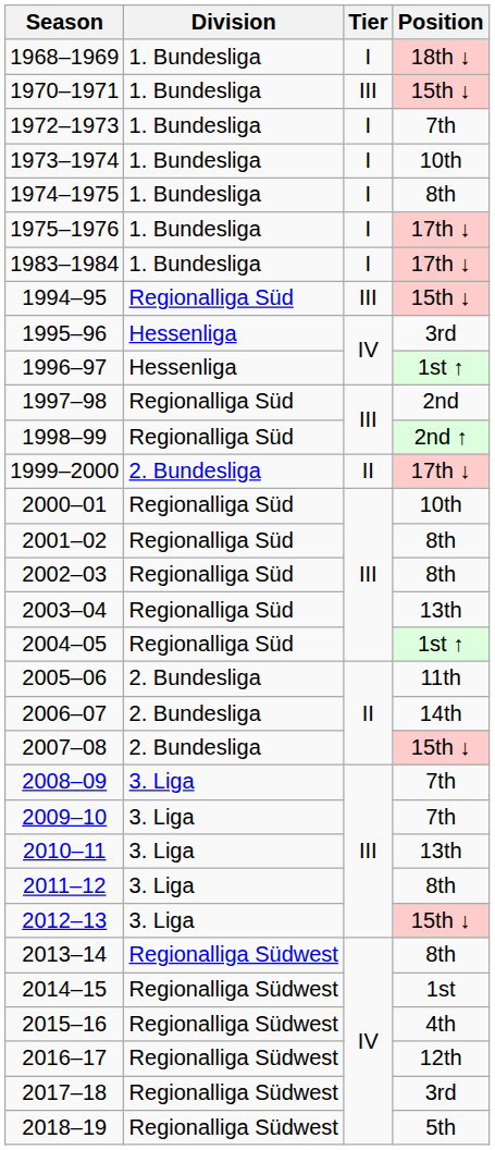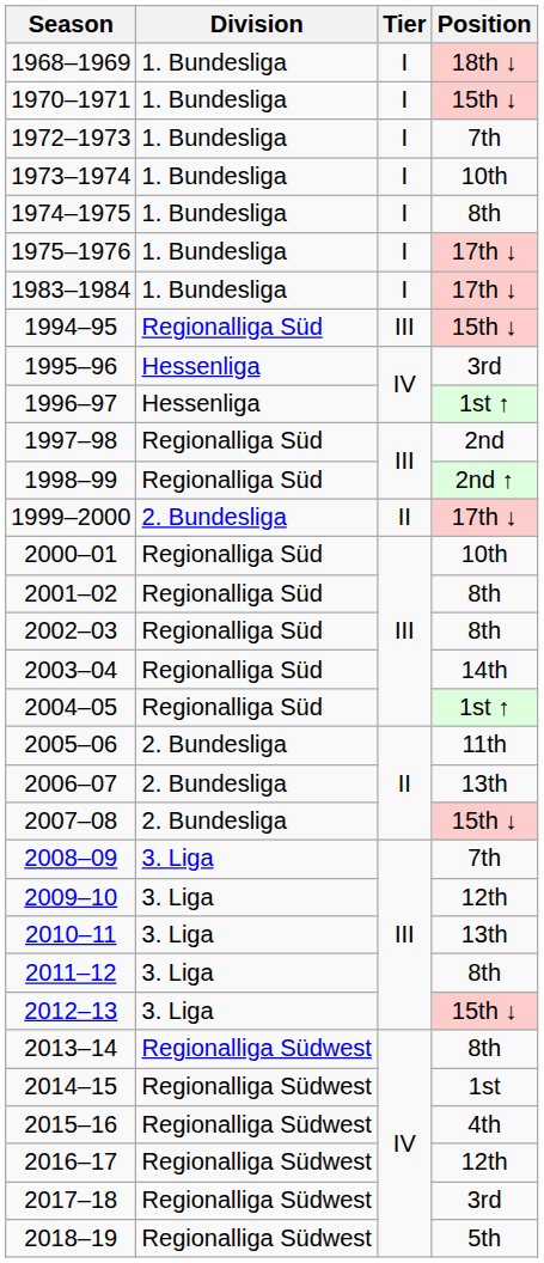1970–1971 | Tier: III -> I
2003–04 | Position: 13th -> 14th
2006–07 | Position: 14th -> 13th
2009–10 | Position: 7th -> 12th
